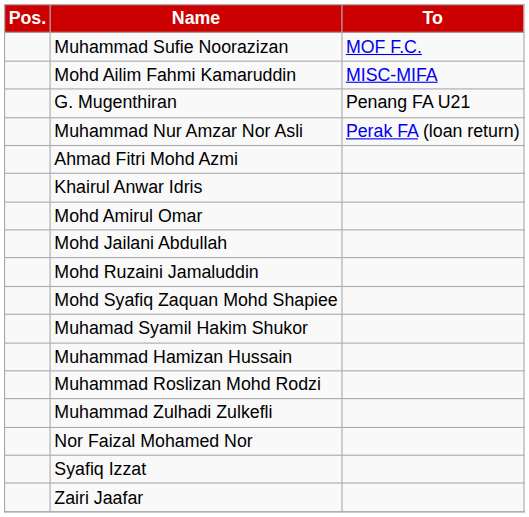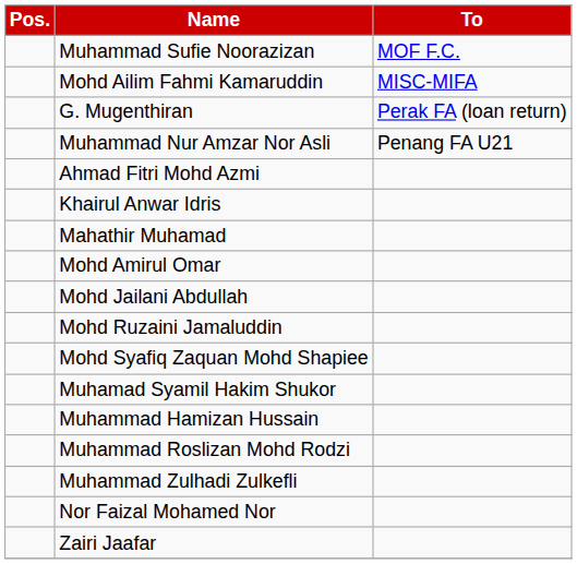G. Mugenthiran | To: Penang FA U21 -> Perak FA (loan return)
Muhammad Nur Amzar Nor Asli | To: Perak FA (loan return) -> Penang FA U21
+ row: Mahathir Muhamad
- row: Syafiq Izzat
